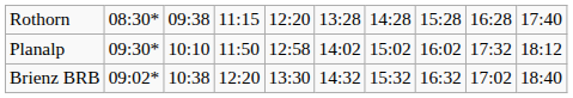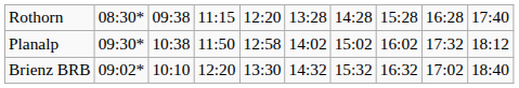Planalp | column 3: 10:10 -> 10:38
Brienz BRB | column 3: 10:38 -> 10:10
